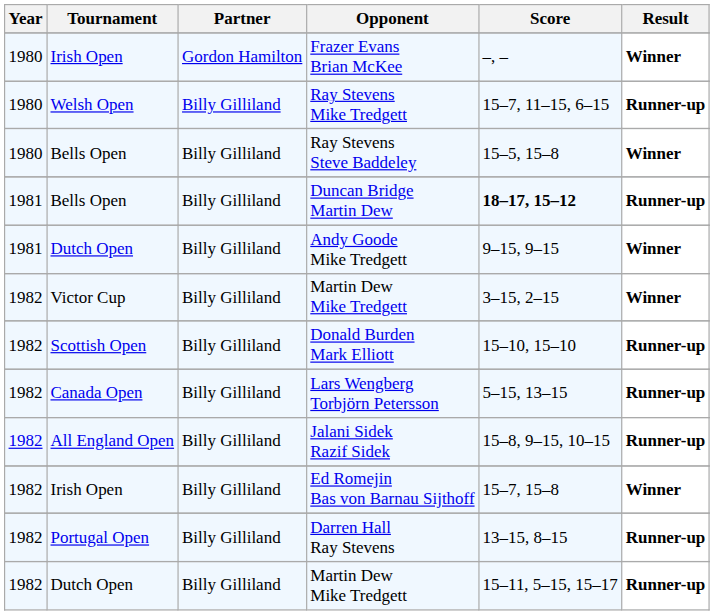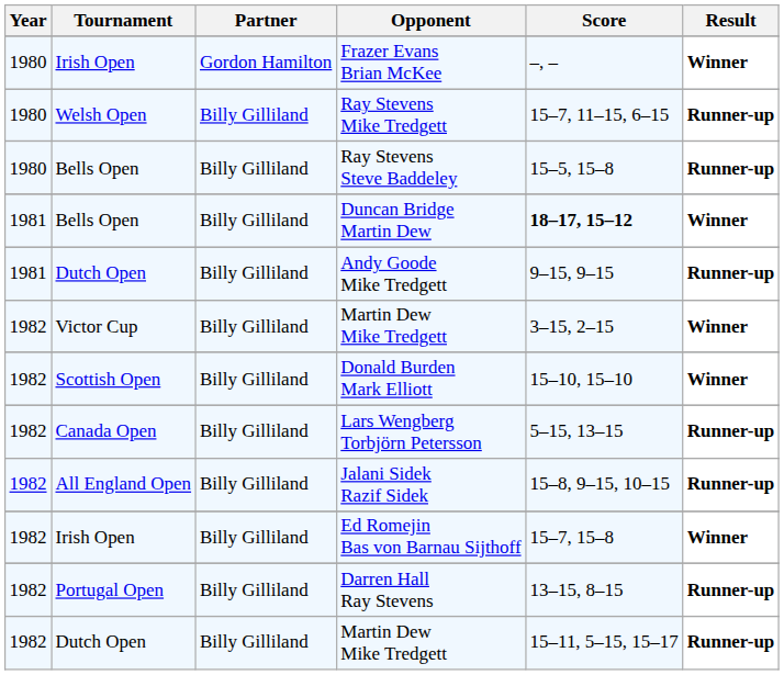Ray Stevens Steve Baddeley | Result: Winner -> Runner-up
Duncan Bridge Martin Dew | Result: Runner-up -> Winner
Andy Goode Mike Tredgett | Result: Winner -> Runner-up
Donald Burden Mark Elliott | Result: Runner-up -> Winner
